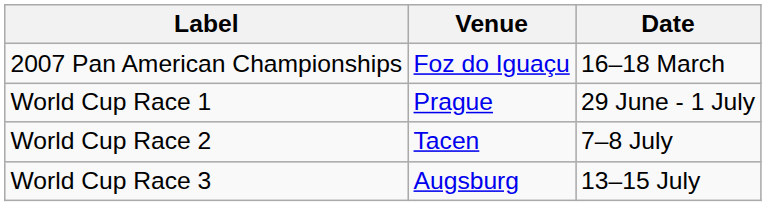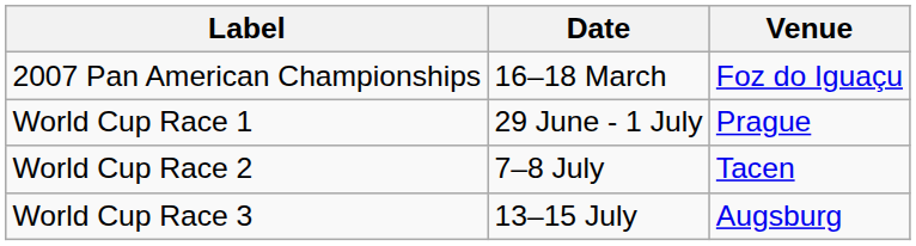columns swapped: Venue <-> Date
